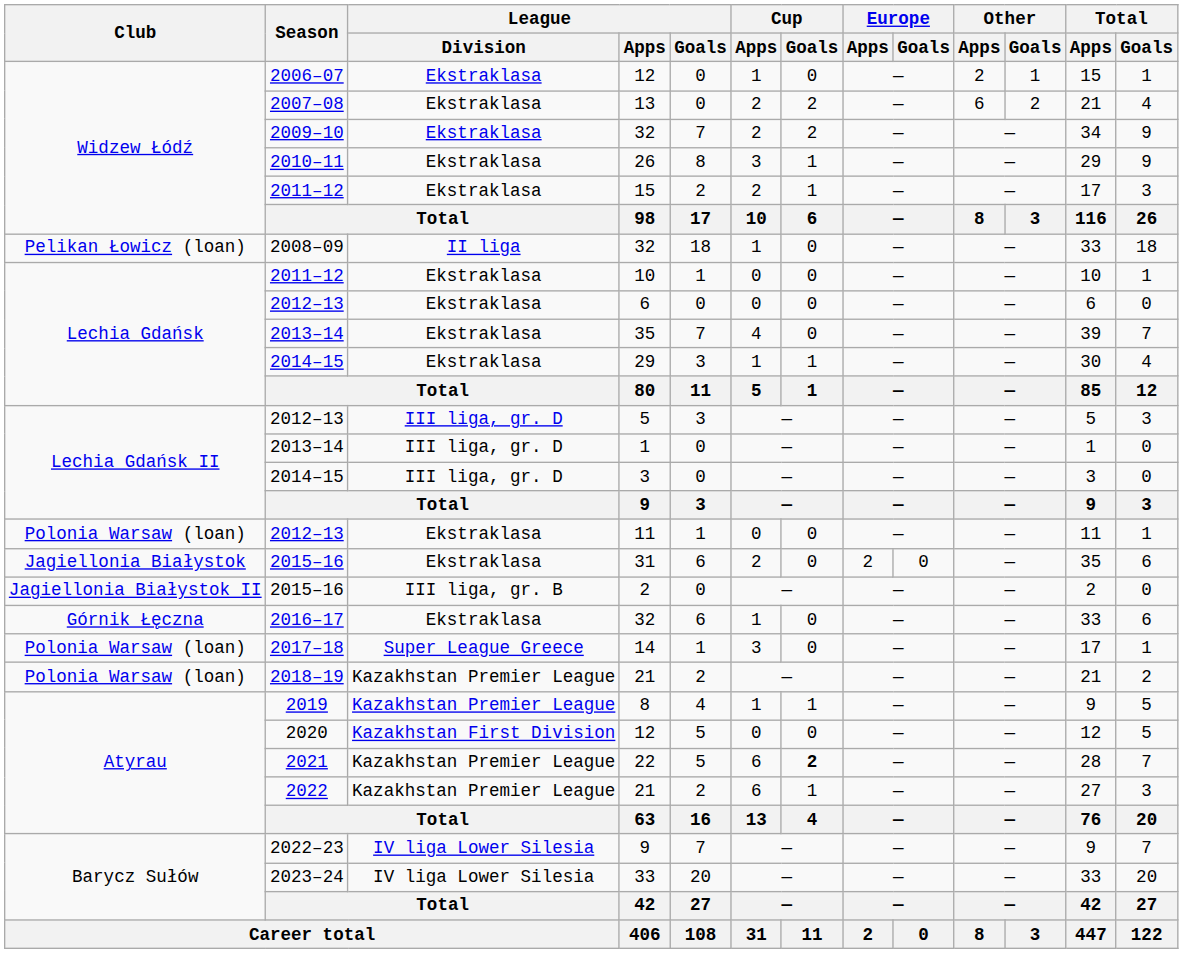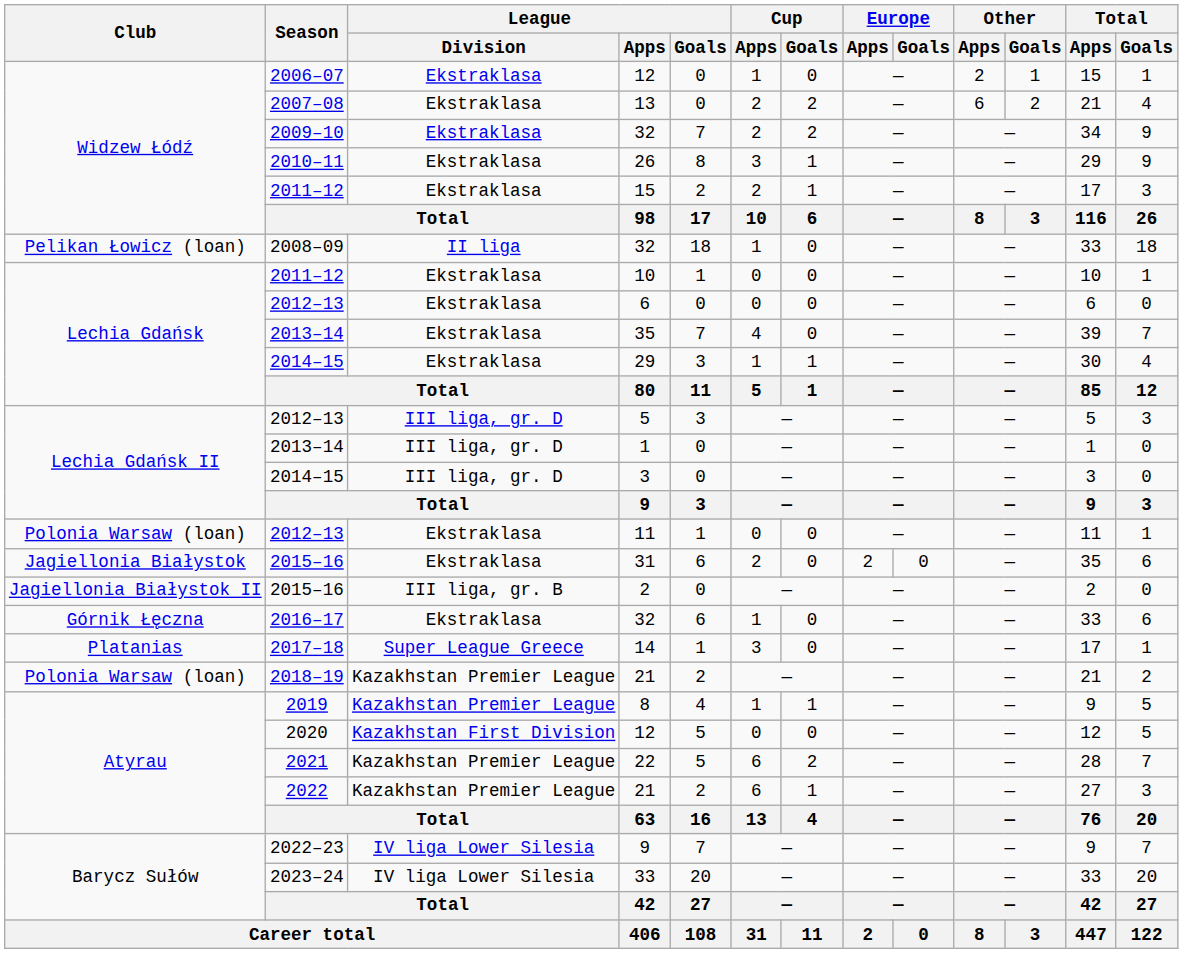14 | Club: Polonia Warsaw (loan) -> Platanias
22 | Cup / Goals: bold -> normal
